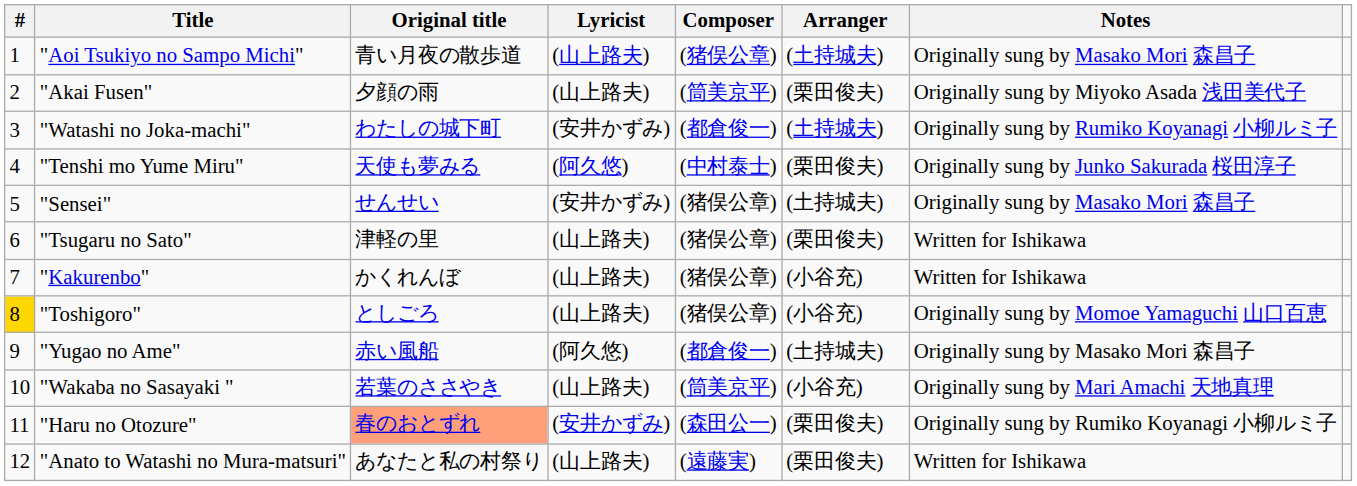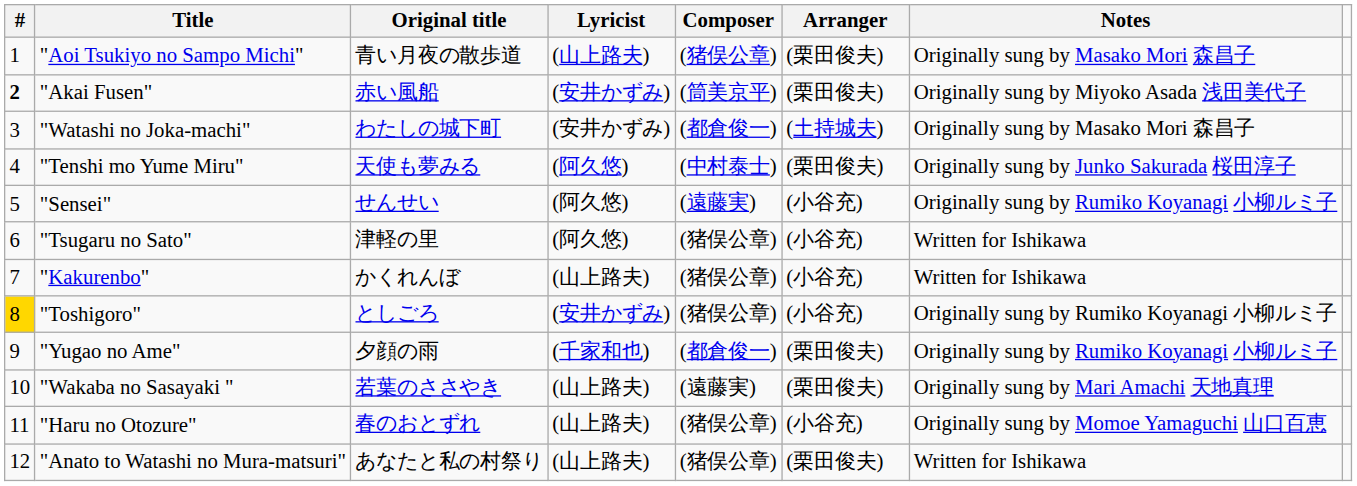"Aoi Tsukiyo no Sampo Michi" | Arranger: (土持城夫) -> (栗田俊夫)
"Akai Fusen" | #: normal -> bold
"Akai Fusen" | Original title: 夕顔の雨 -> 赤い風船
"Akai Fusen" | Lyricist: (山上路夫) -> (安井かずみ)
"Watashi no Joka-machi" | Notes: Originally sung by Rumiko Koyanagi 小柳ルミ子 -> Originally sung by Masako Mori 森昌子
"Sensei" | Lyricist: (安井かずみ) -> (阿久悠)
"Sensei" | Composer: (猪俣公章) -> (遠藤実)
"Sensei" | Arranger: (土持城夫) -> (小谷充)
"Sensei" | Notes: Originally sung by Masako Mori 森昌子 -> Originally sung by Rumiko Koyanagi 小柳ルミ子
"Tsugaru no Sato" | Lyricist: (山上路夫) -> (阿久悠)
"Tsugaru no Sato" | Arranger: (栗田俊夫) -> (小谷充)
"Toshigoro" | Lyricist: (山上路夫) -> (安井かずみ)
"Toshigoro" | Notes: Originally sung by Momoe Yamaguchi 山口百恵 -> Originally sung by Rumiko Koyanagi 小柳ルミ子
"Yugao no Ame" | Original title: 赤い風船 -> 夕顔の雨
"Yugao no Ame" | Lyricist: (阿久悠) -> (千家和也)
"Yugao no Ame" | Arranger: (土持城夫) -> (栗田俊夫)
"Yugao no Ame" | Notes: Originally sung by Masako Mori 森昌子 -> Originally sung by Rumiko Koyanagi 小柳ルミ子
"Wakaba no Sasayaki " | Composer: (筒美京平) -> (遠藤実)
"Wakaba no Sasayaki " | Arranger: (小谷充) -> (栗田俊夫)
"Haru no Otozure" | Original title: lightsalmon background -> no background
"Haru no Otozure" | Lyricist: (安井かずみ) -> (山上路夫)
"Haru no Otozure" | Composer: (森田公一) -> (猪俣公章)
"Haru no Otozure" | Arranger: (栗田俊夫) -> (小谷充)
"Haru no Otozure" | Notes: Originally sung by Rumiko Koyanagi 小柳ルミ子 -> Originally sung by Momoe Yamaguchi 山口百恵
"Anato to Watashi no Mura-matsuri" | Composer: (遠藤実) -> (猪俣公章)
